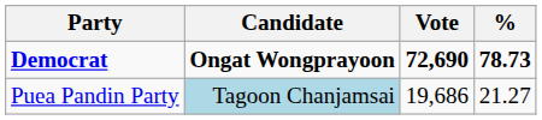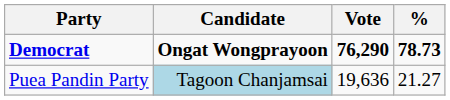Democrat | Vote: 72,690 -> 76,290
Puea Pandin Party | Vote: 19,686 -> 19,636
